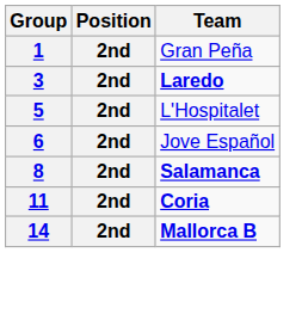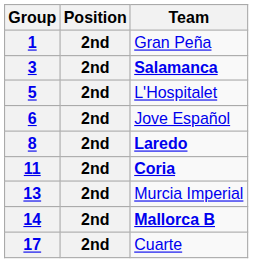3 | Team: Laredo -> Salamanca
8 | Team: Salamanca -> Laredo
+ row: 13 | 2nd | Murcia Imperial
+ row: 17 | 2nd | Cuarte
